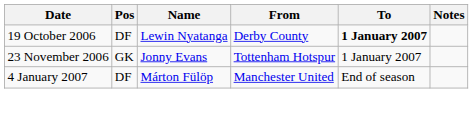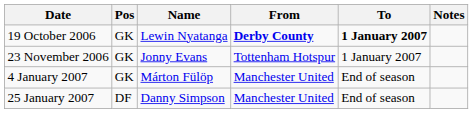19 October 2006 | Pos: DF -> GK
19 October 2006 | From: normal -> bold
4 January 2007 | Pos: DF -> GK
+ row: 25 January 2007 | DF | Danny Simpson | Manchester United | End of season
